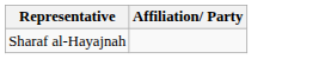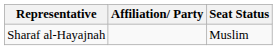+ column: Seat Status | Muslim
